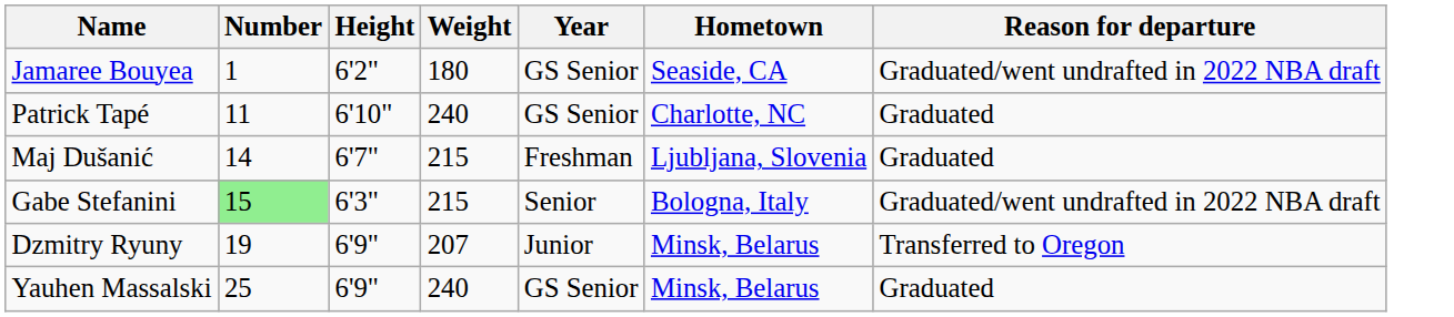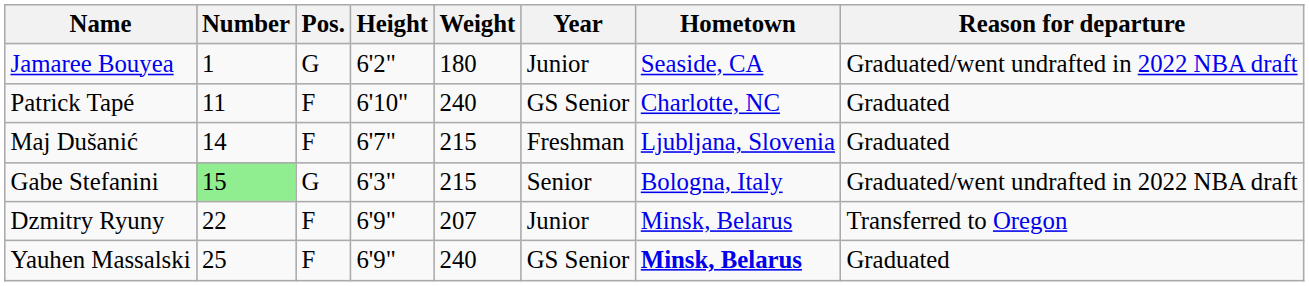+ column: Pos. | G | F | F | G | F | F
Jamaree Bouyea | Year: GS Senior -> Junior
Dzmitry Ryuny | Number: 19 -> 22
Yauhen Massalski | Hometown: normal -> bold
